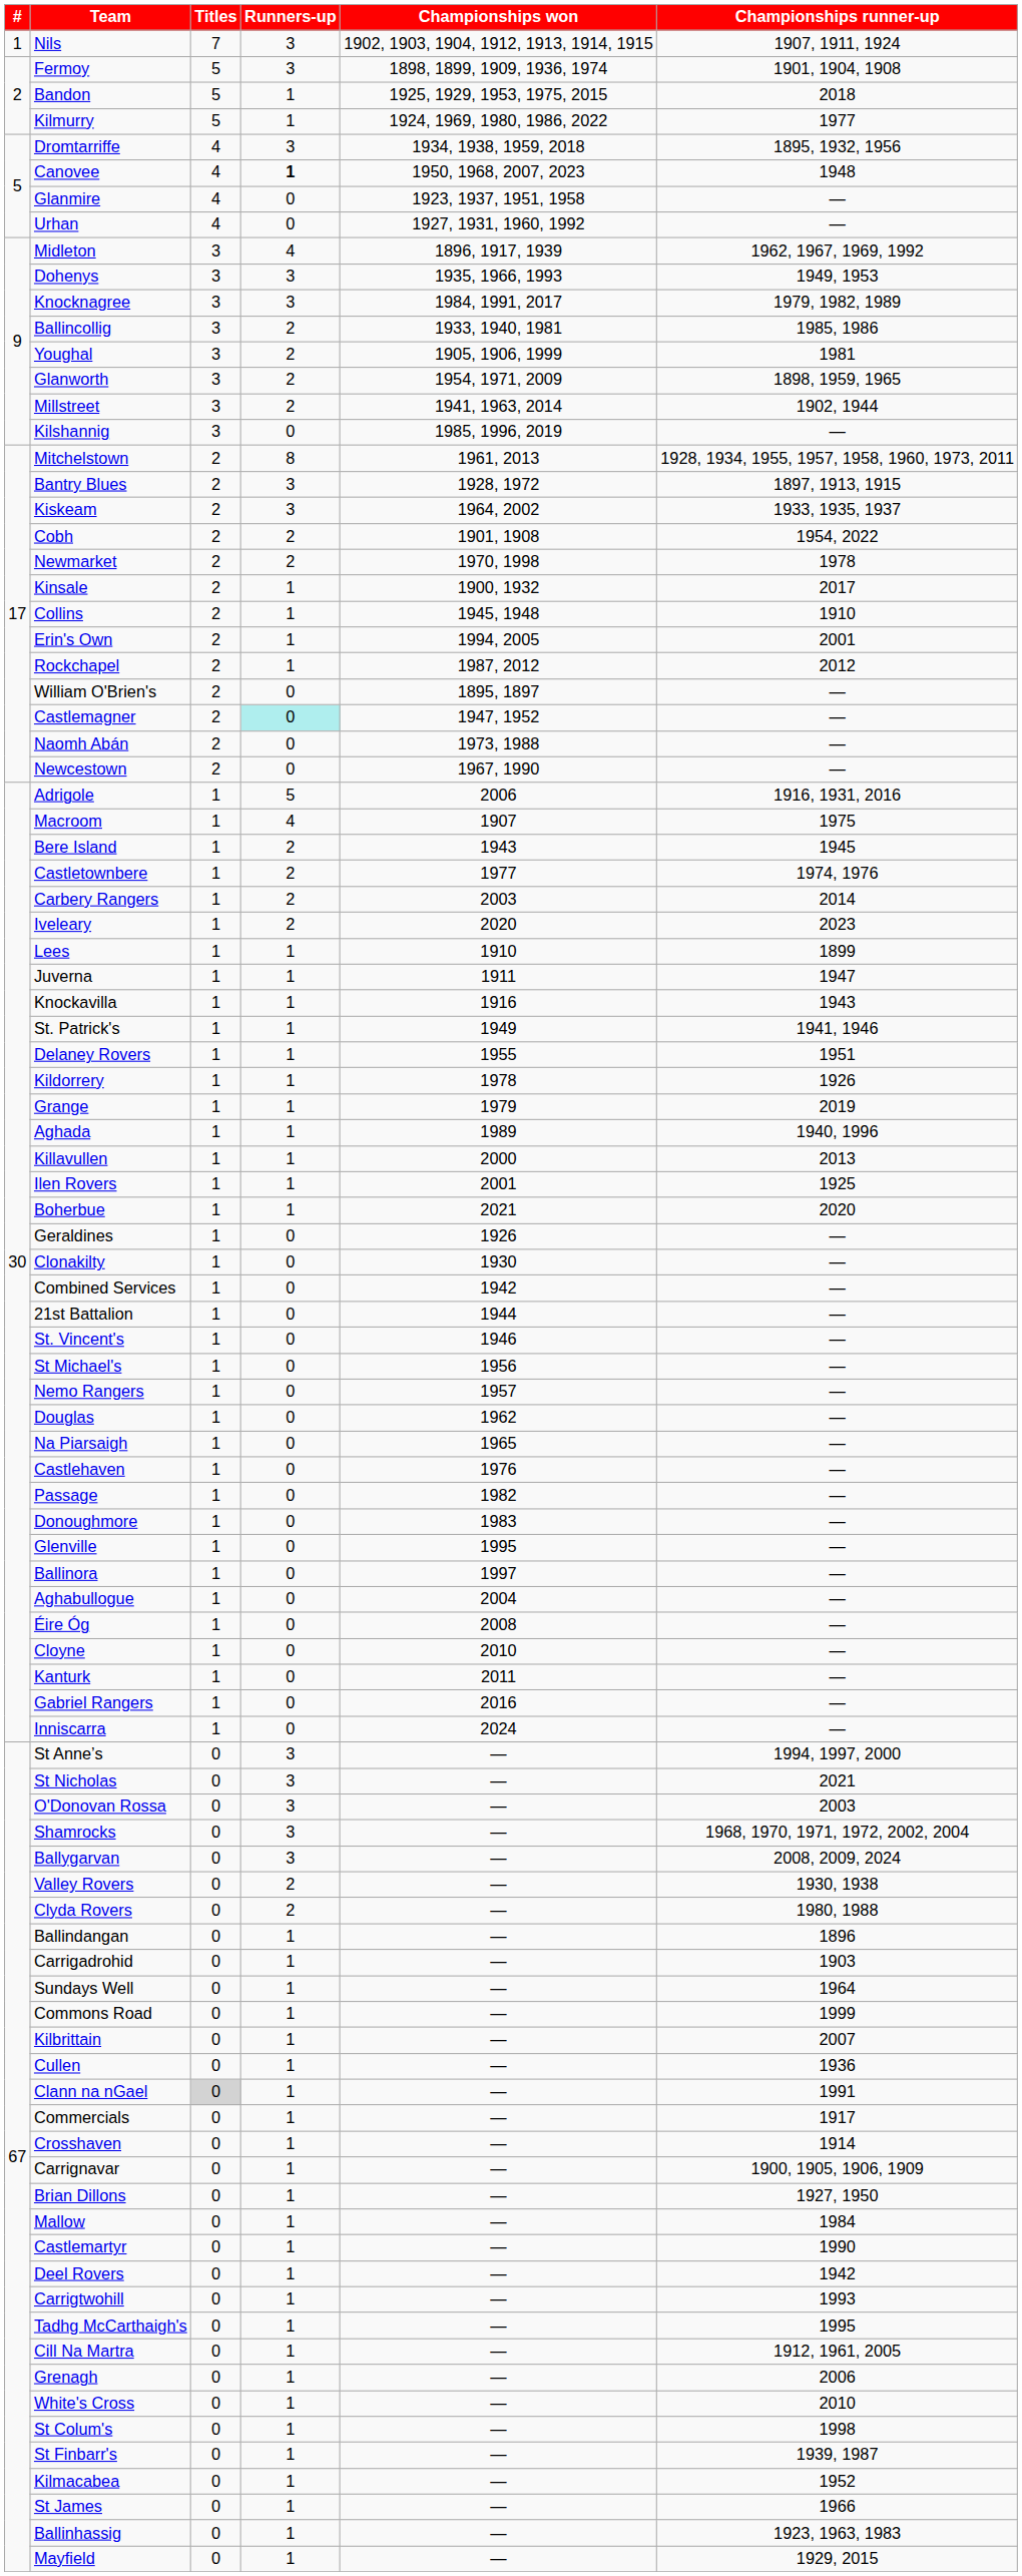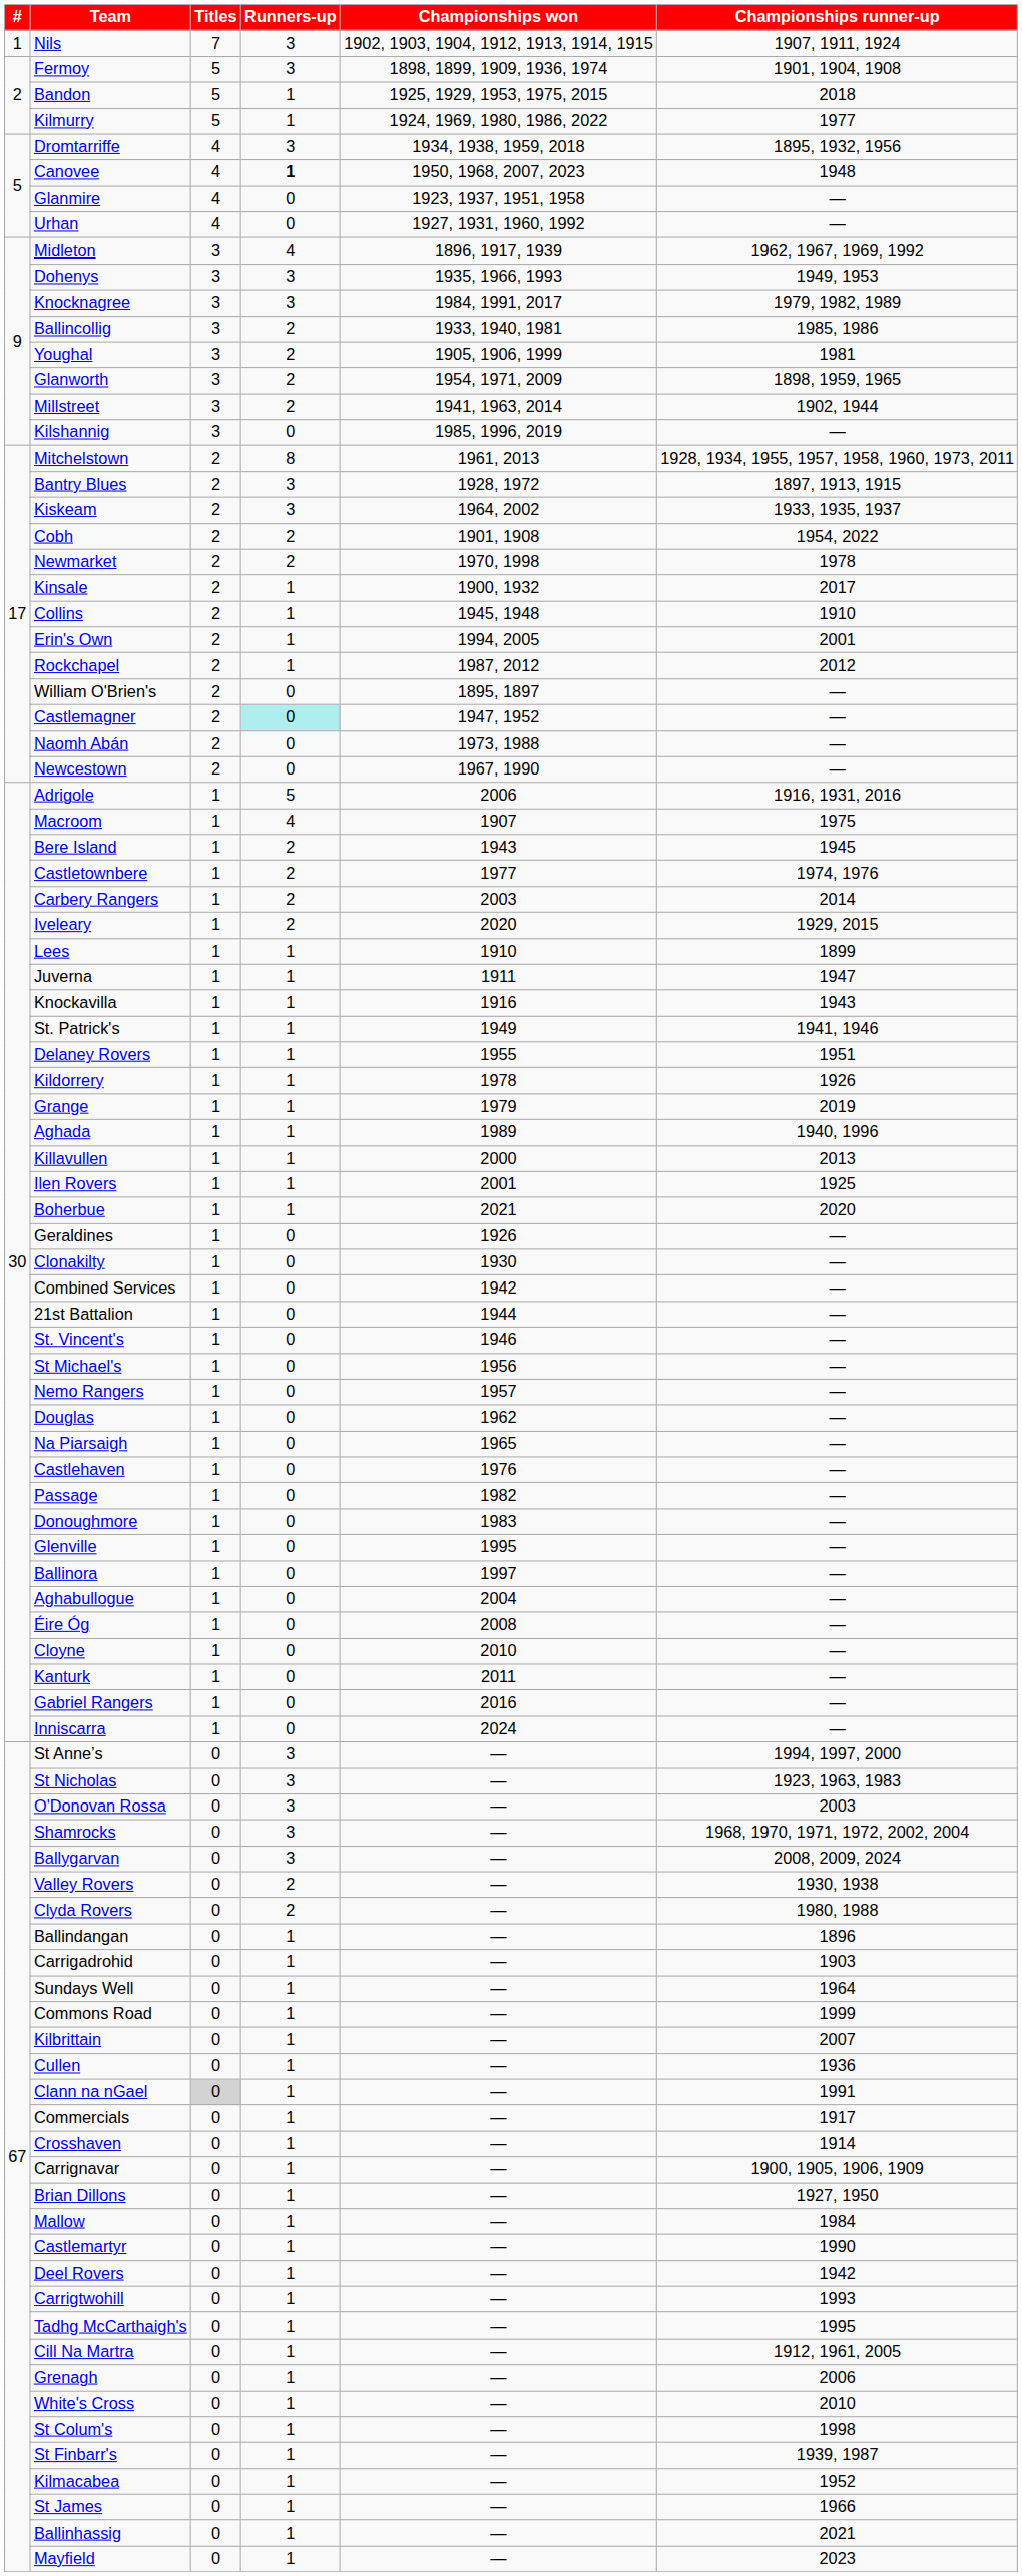Iveleary | Championships runner-up: 2023 -> 1929, 2015
St Nicholas | Championships runner-up: 2021 -> 1923, 1963, 1983
Ballinhassig | Championships runner-up: 1923, 1963, 1983 -> 2021
Mayfield | Championships runner-up: 1929, 2015 -> 2023
